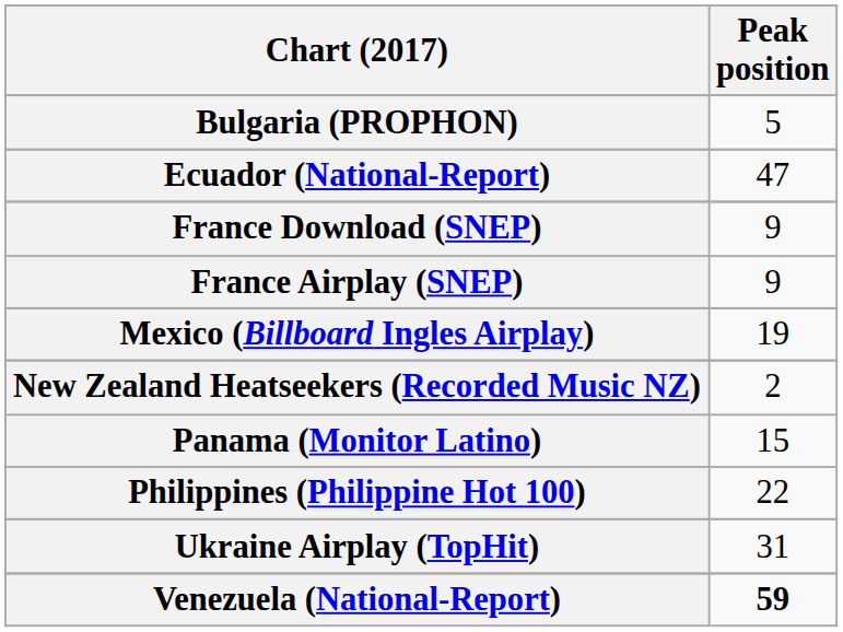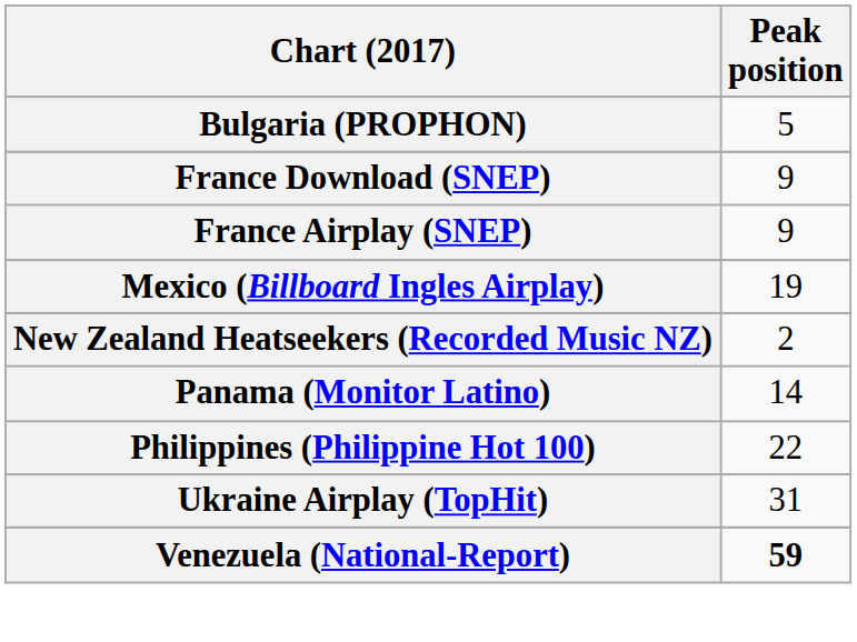- row: Ecuador (National-Report) | 47
Panama (Monitor Latino) | Peak position: 15 -> 14
